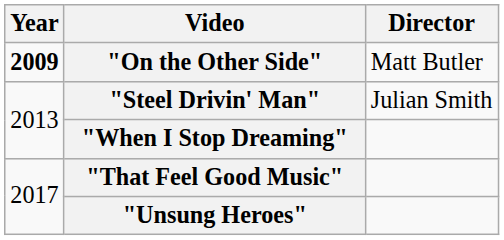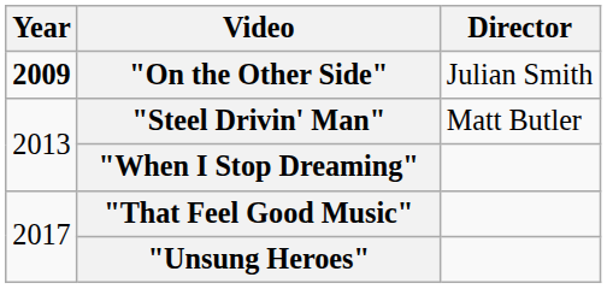"On the Other Side" | Director: Matt Butler -> Julian Smith
"Steel Drivin' Man" | Director: Julian Smith -> Matt Butler
